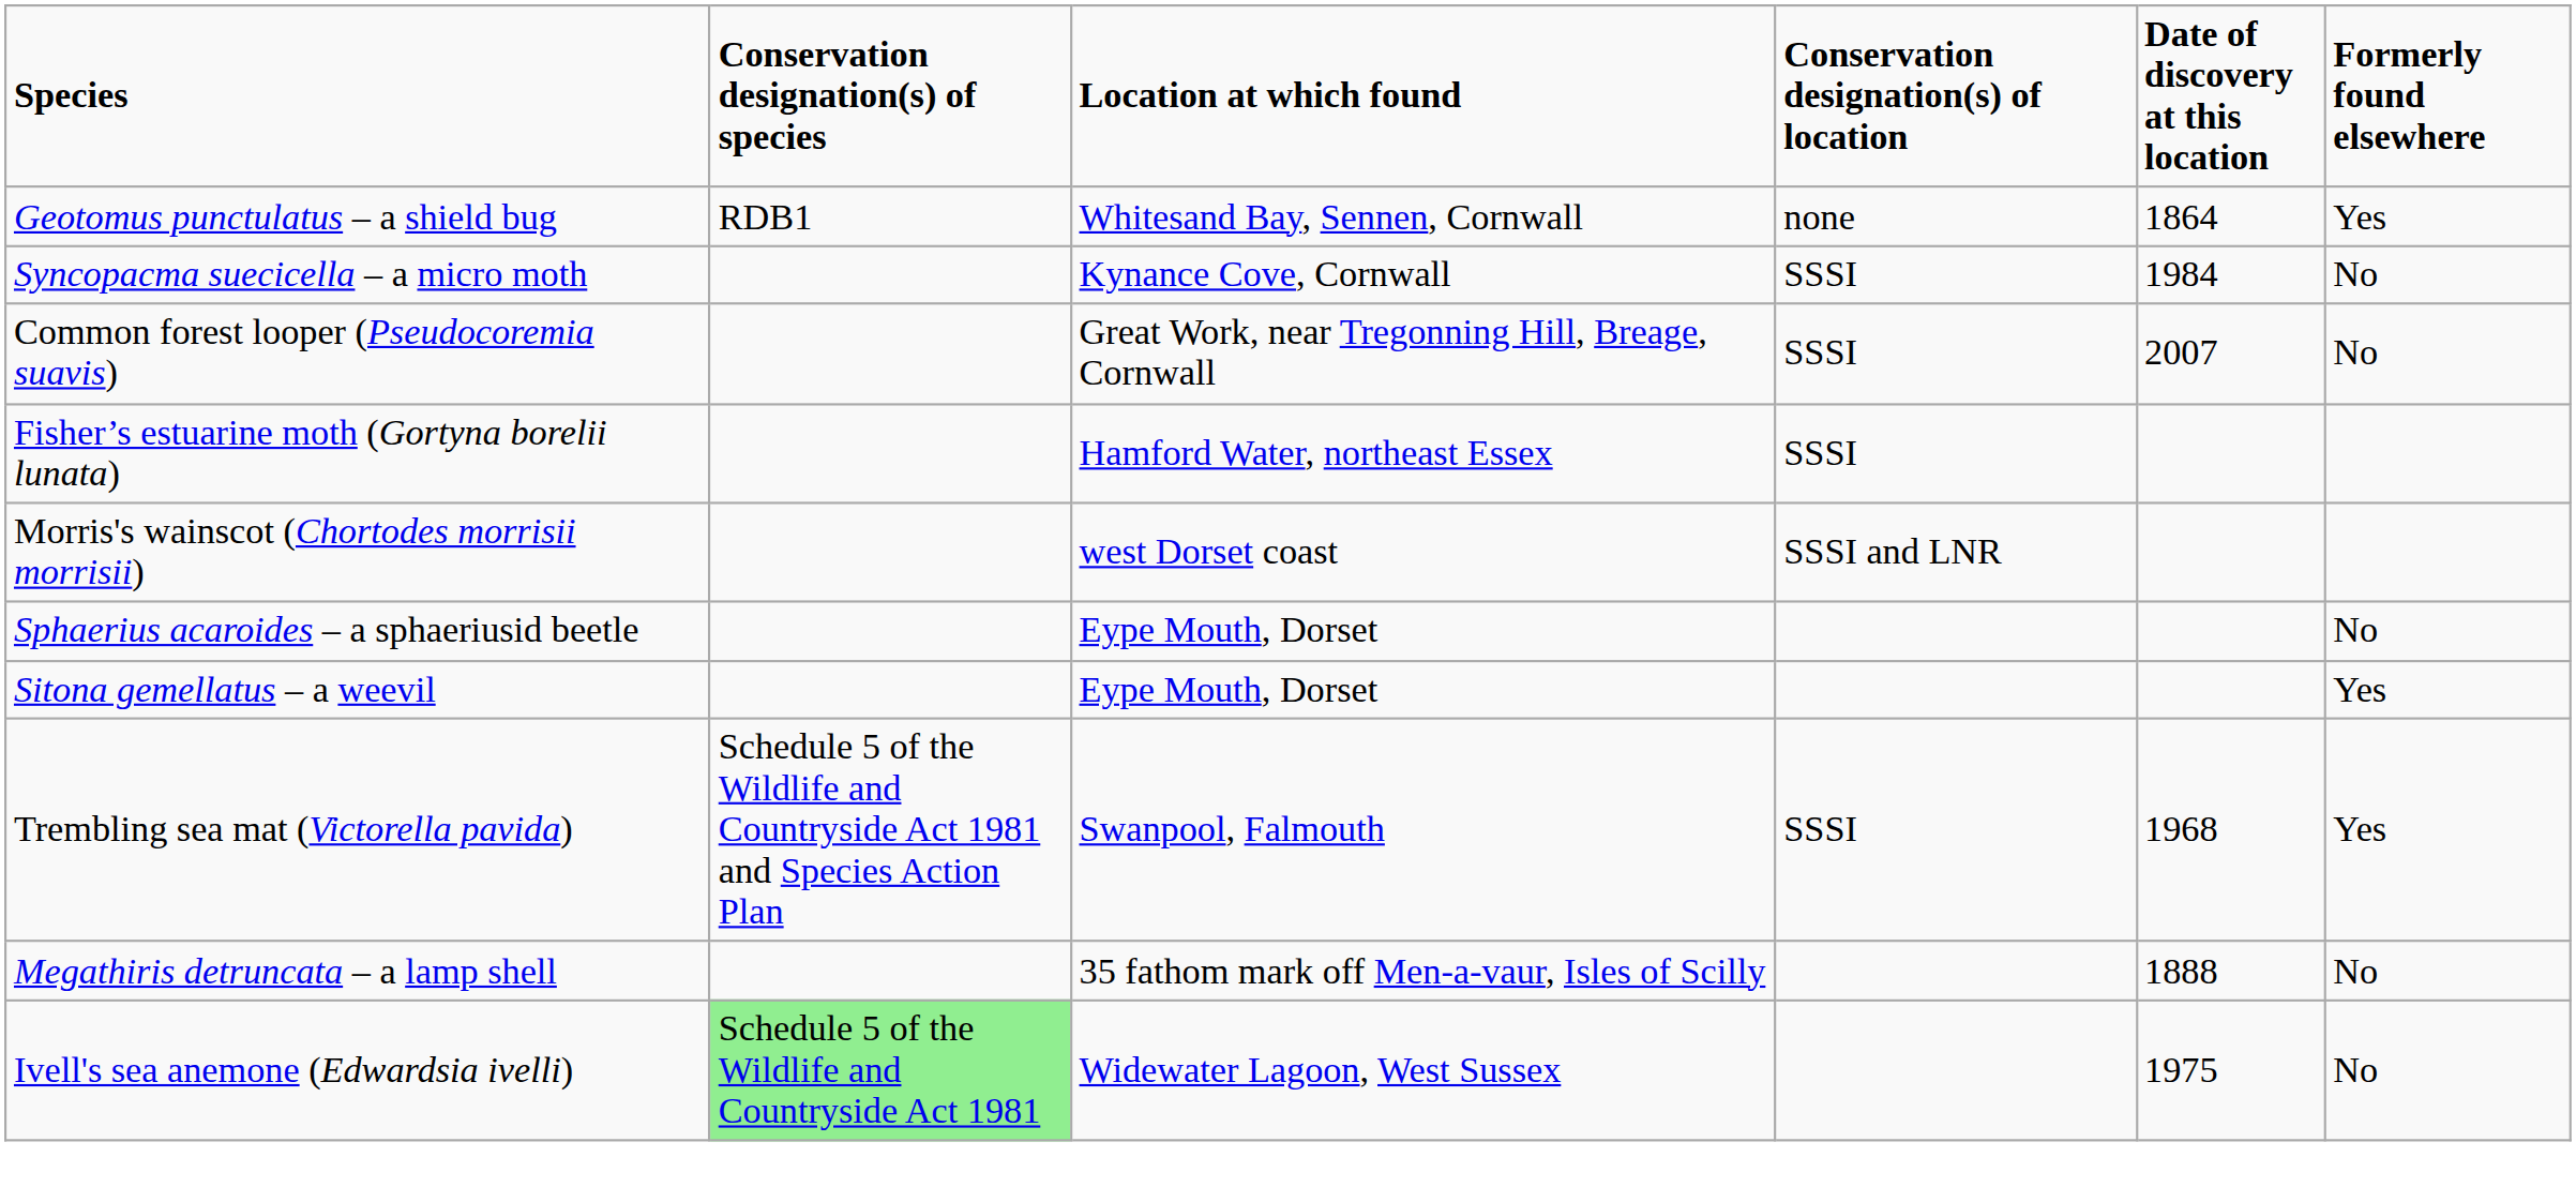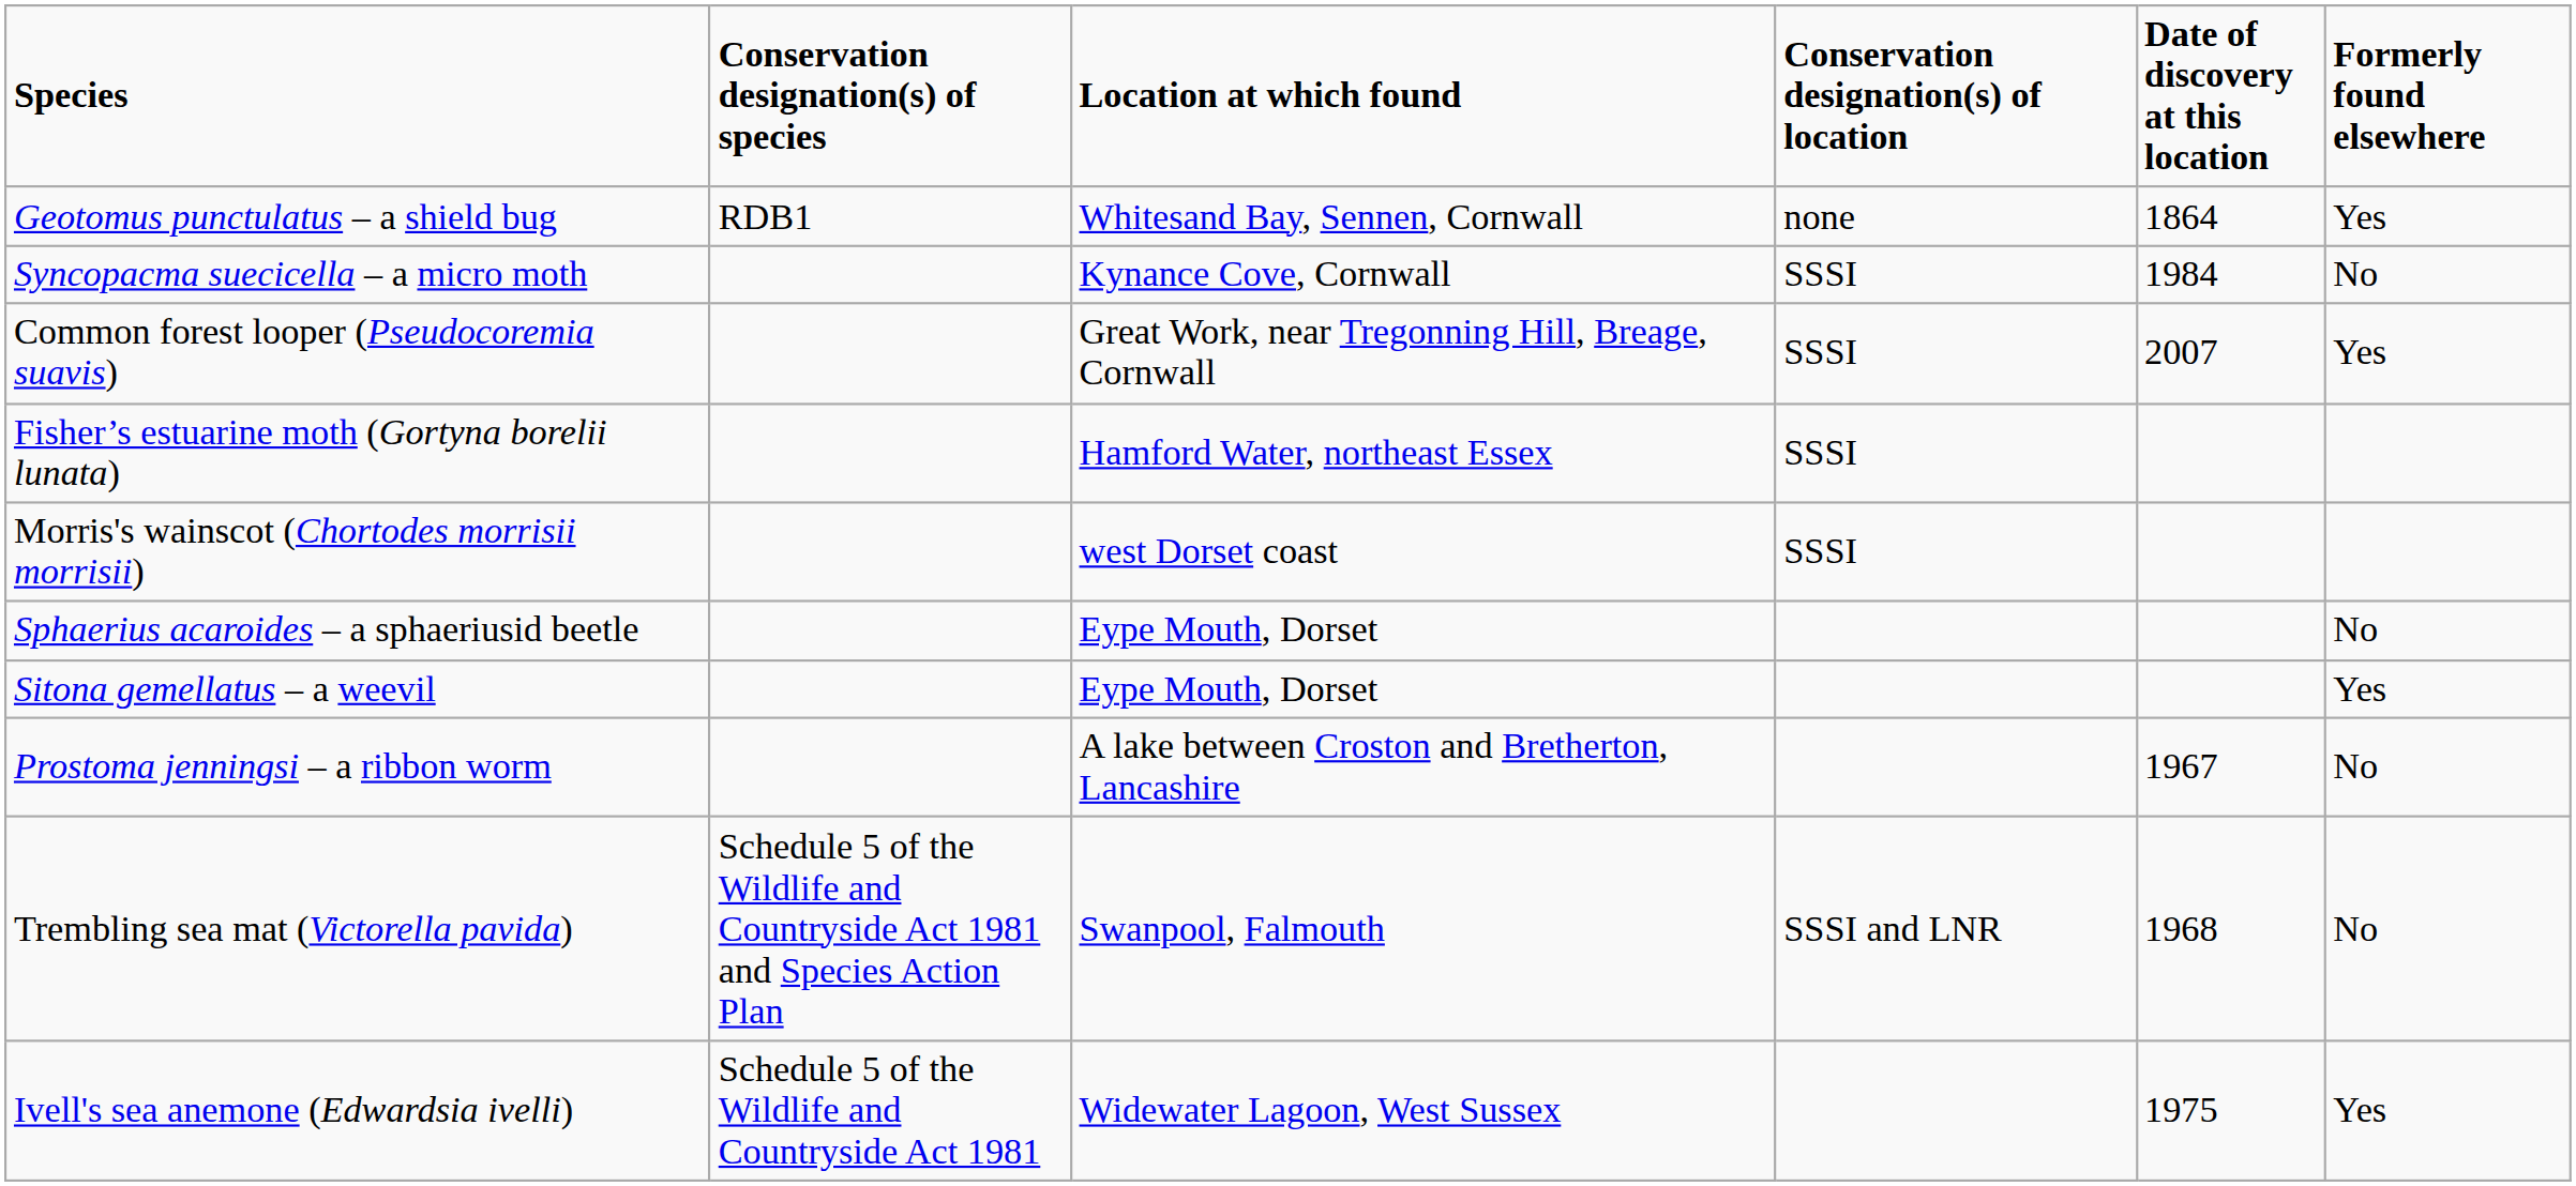Common forest looper (Pseudocoremia suavis) | Formerly found elsewhere: No -> Yes
Morris's wainscot (Chortodes morrisii morrisii) | Conservation designation(s) of location: SSSI and LNR -> SSSI
+ row: Prostoma jenningsi – a ribbon worm | A lake between Croston and Bretherton, Lancashire | 1967 | No
Trembling sea mat (Victorella pavida) | Conservation designation(s) of location: SSSI -> SSSI and LNR
Trembling sea mat (Victorella pavida) | Formerly found elsewhere: Yes -> No
- row: Megathiris detruncata – a lamp shell | 35 fathom mark off Men-a-vaur, Isles of Scilly | 1888 | No
Ivell's sea anemone (Edwardsia ivelli) | Conservation designation(s) of species: lightgreen background -> no background
Ivell's sea anemone (Edwardsia ivelli) | Formerly found elsewhere: No -> Yes
